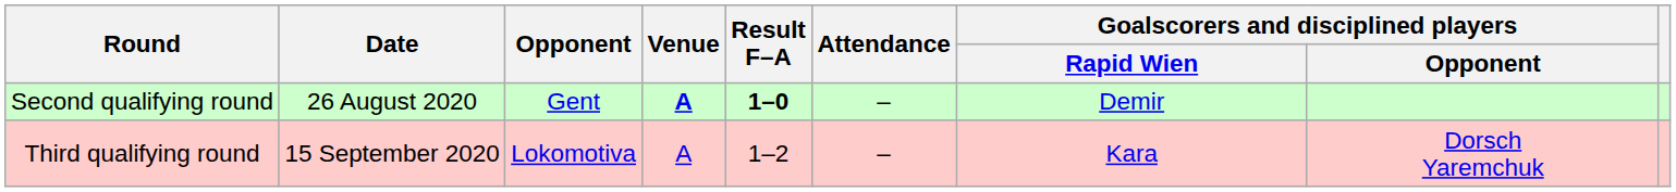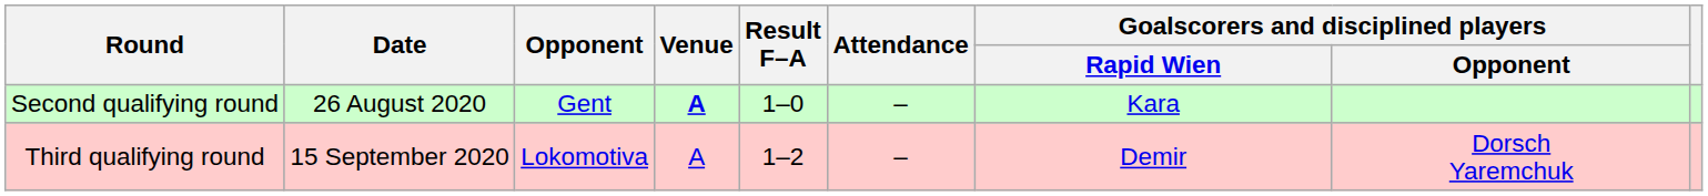Second qualifying round | Result F–A: bold -> normal
Second qualifying round | Goalscorers and disciplined players / Rapid Wien: Demir -> Kara
Third qualifying round | Goalscorers and disciplined players / Rapid Wien: Kara -> Demir
